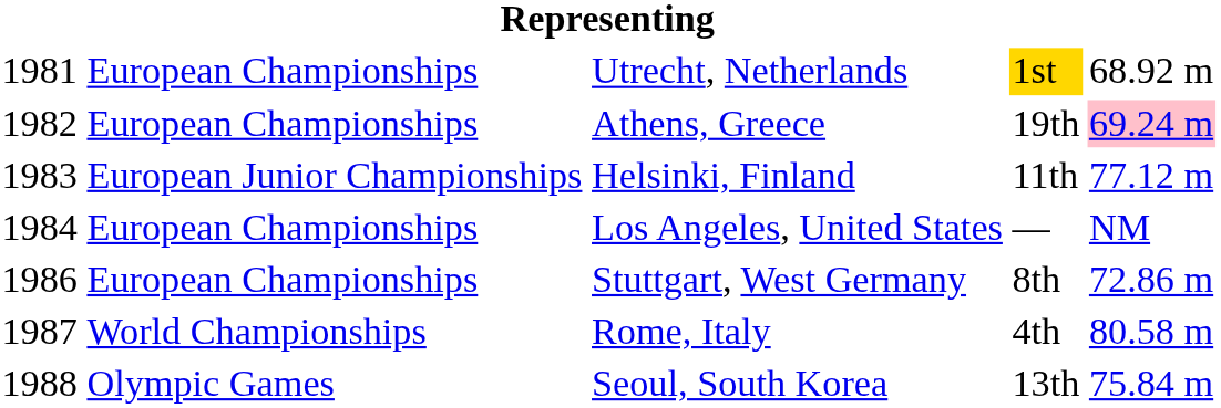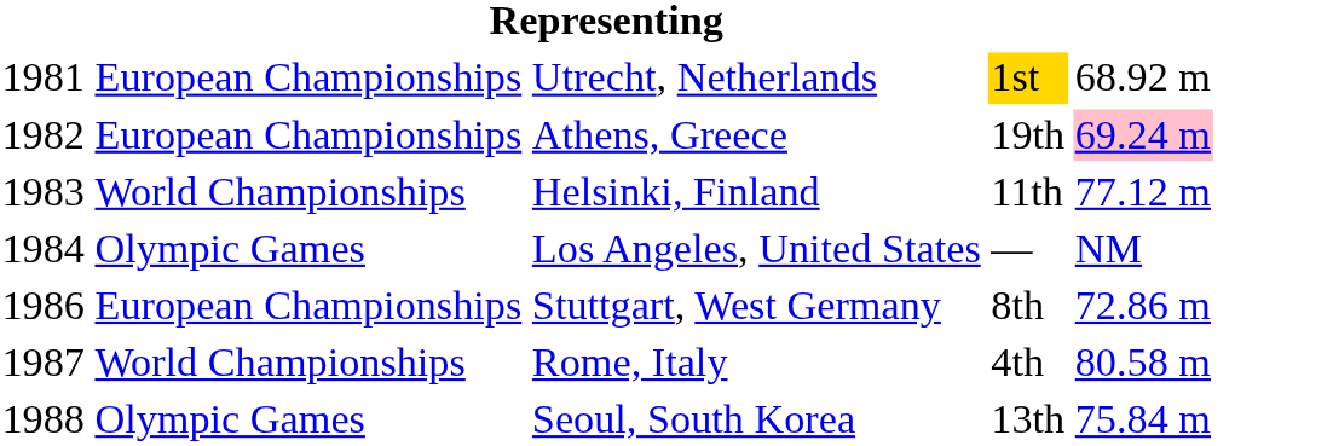Helsinki, Finland | column 2: European Junior Championships -> World Championships
Los Angeles, United States | column 2: European Championships -> Olympic Games
